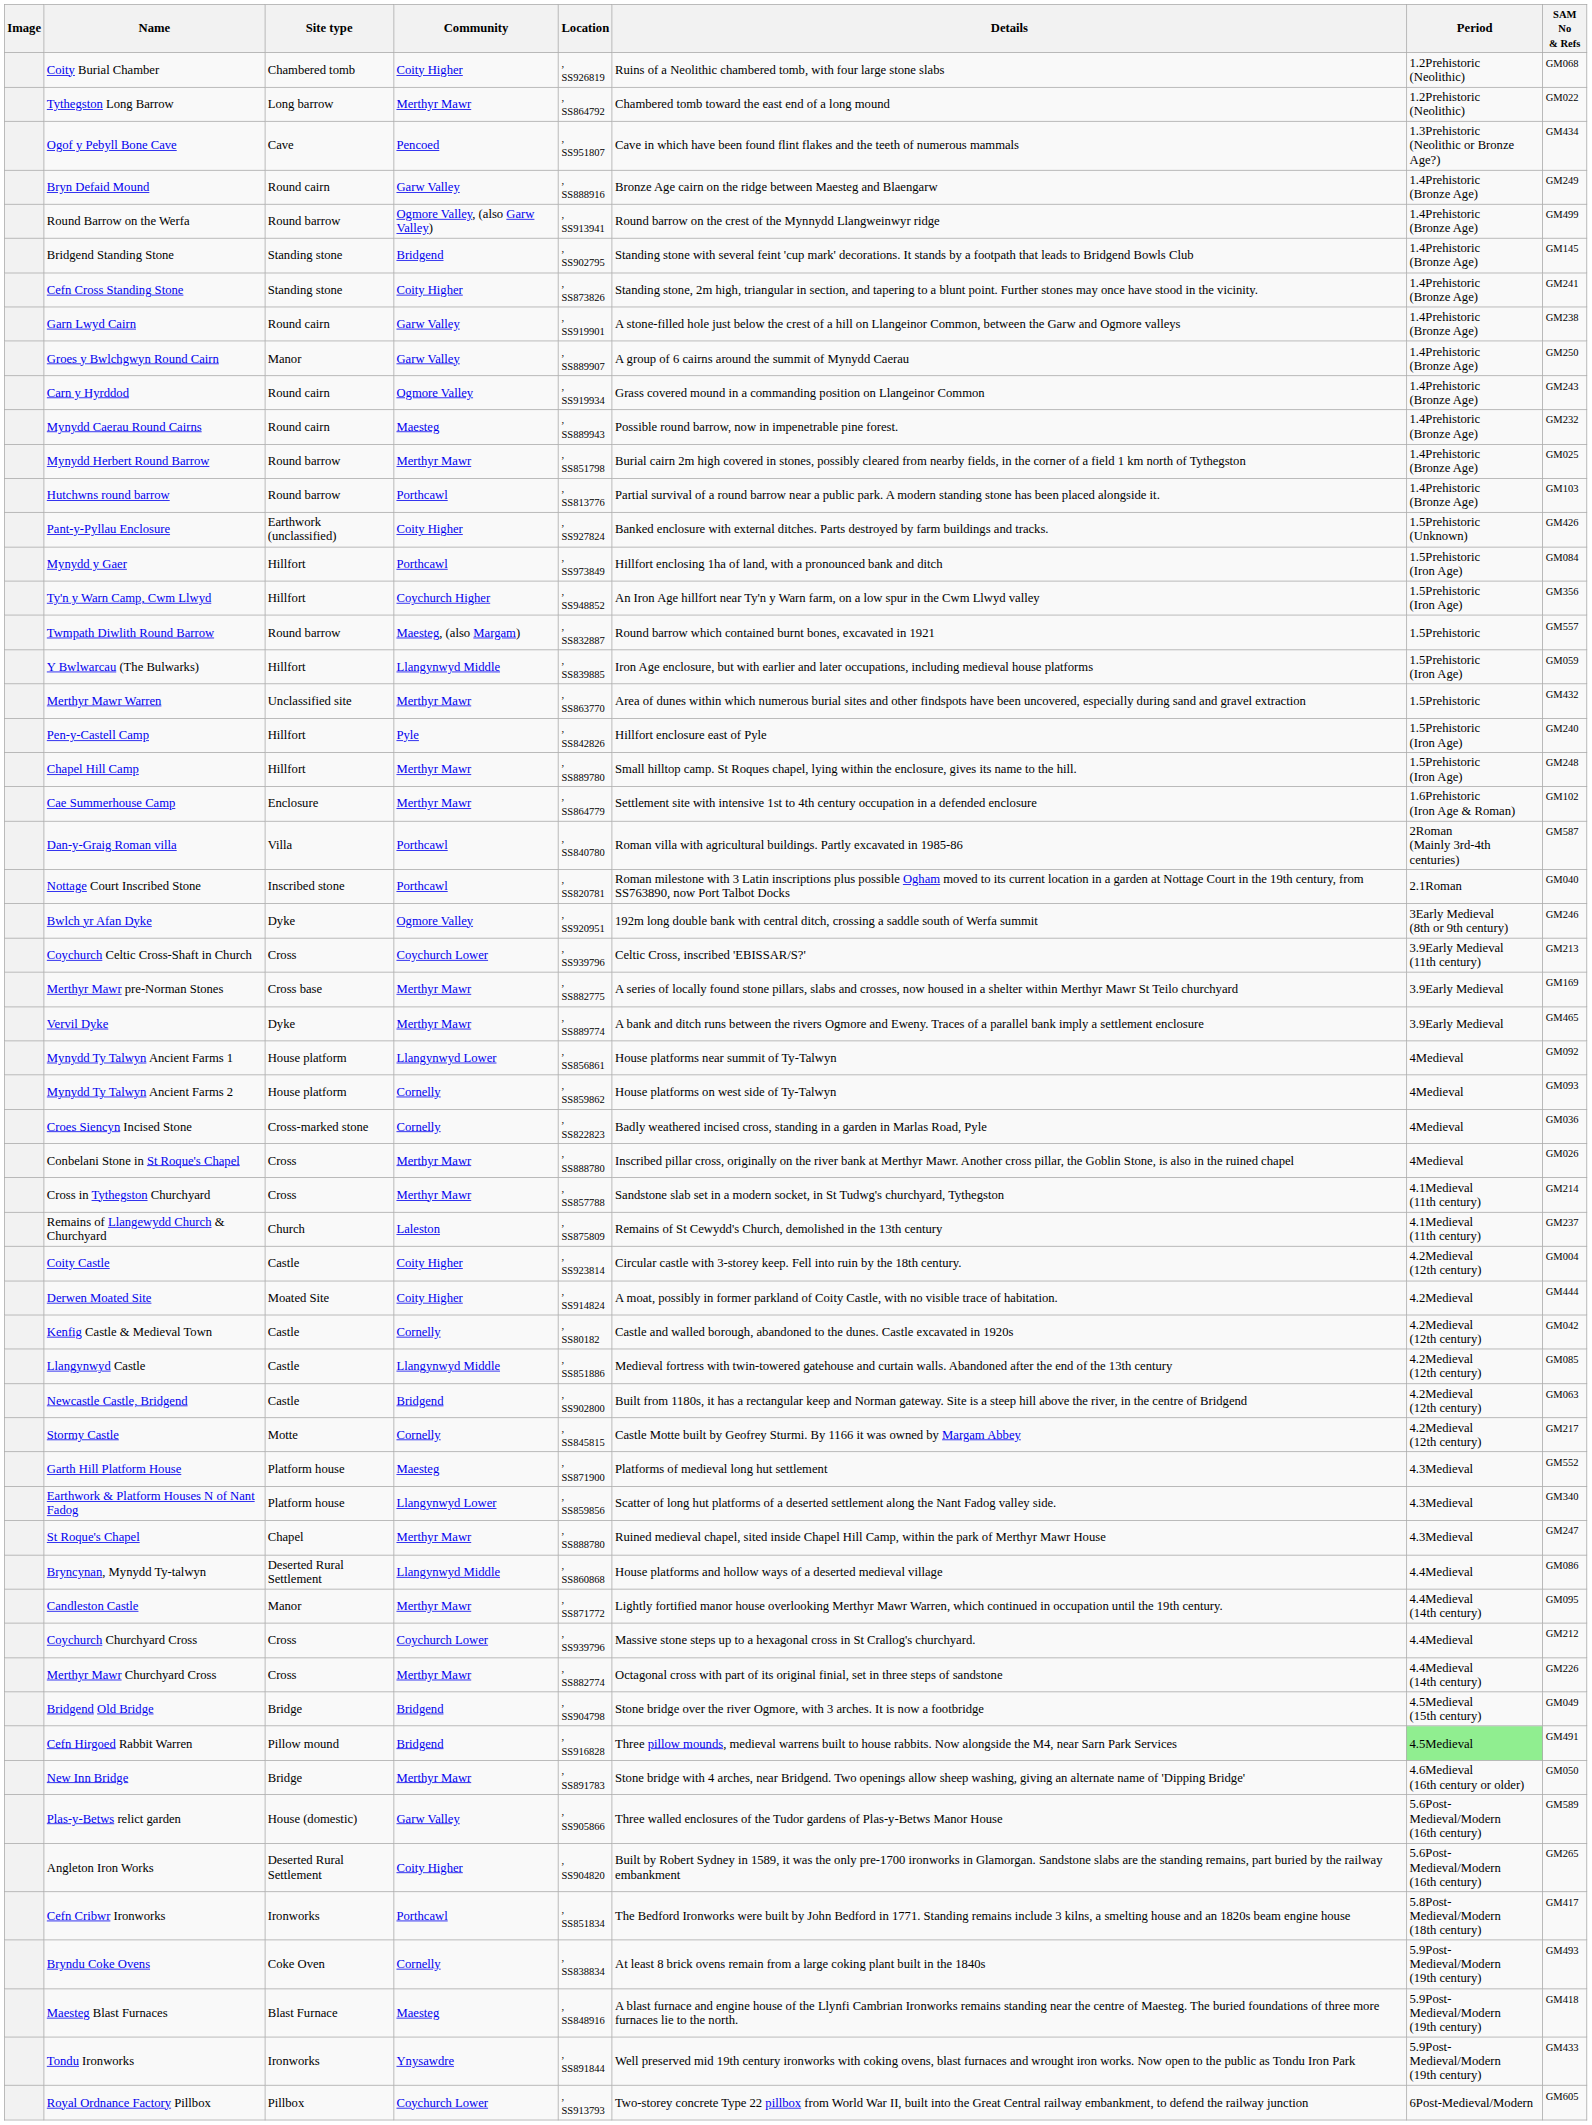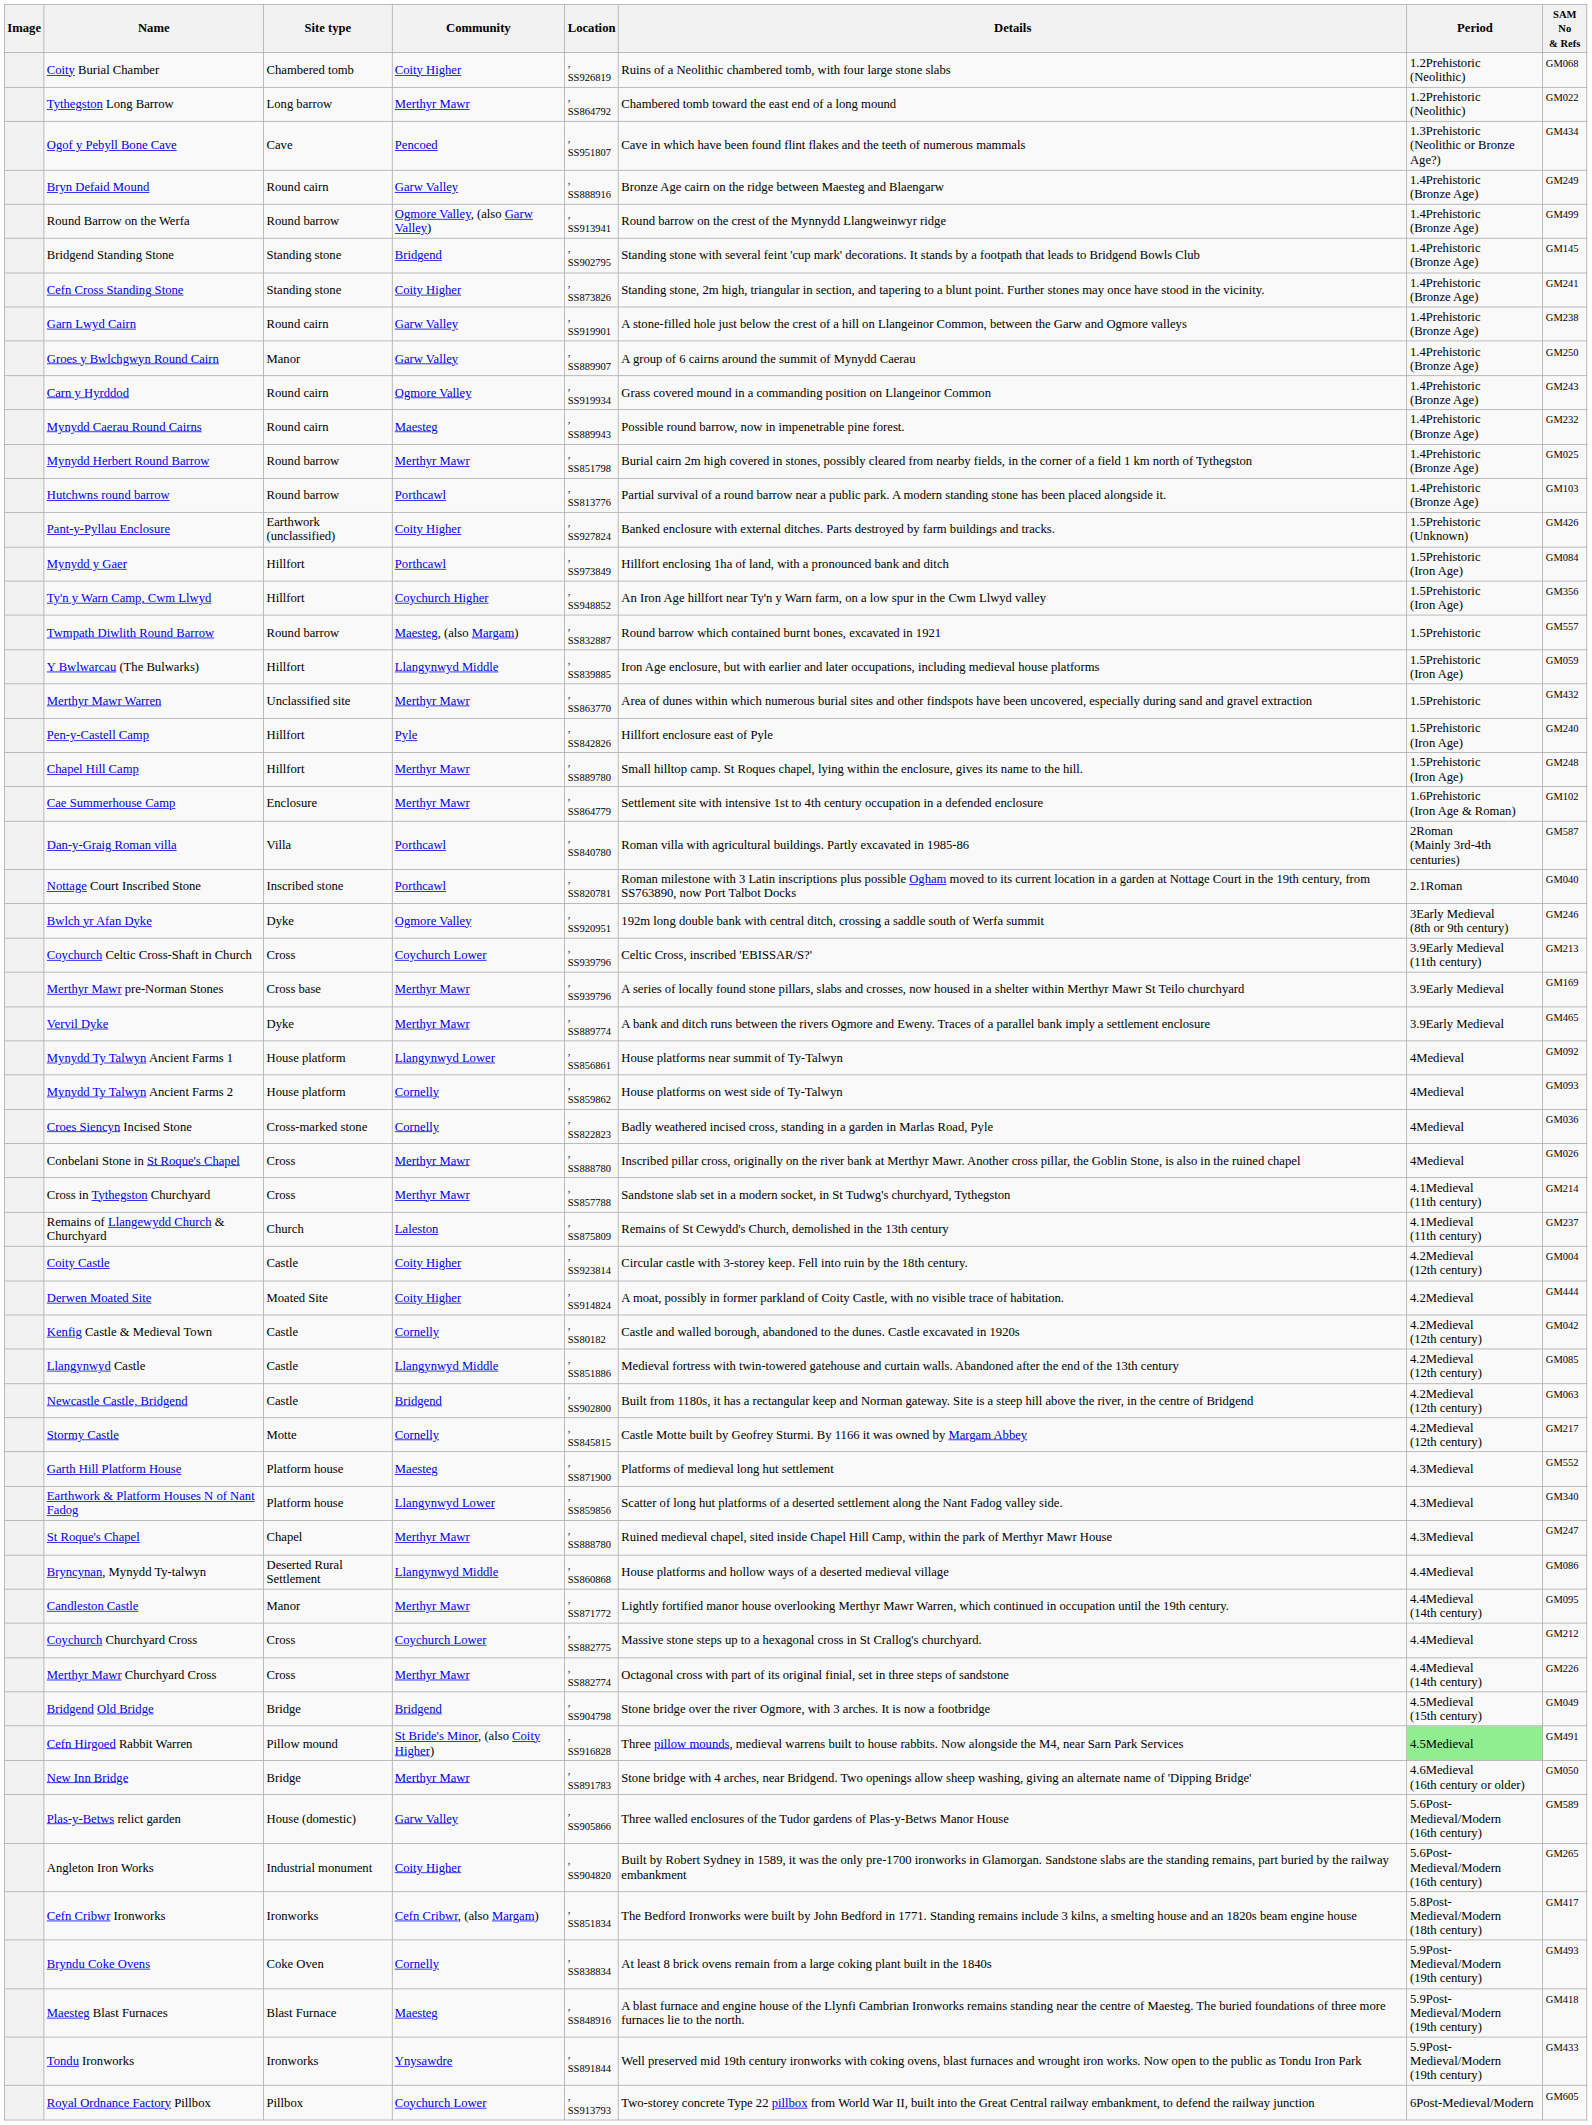Merthyr Mawr pre-Norman Stones | Location: , SS882775 -> , SS939796
Coychurch Churchyard Cross | Location: , SS939796 -> , SS882775
Cefn Hirgoed Rabbit Warren | Community: Bridgend -> St Bride's Minor, (also Coity Higher)
Angleton Iron Works | Site type: Deserted Rural Settlement -> Industrial monument
Cefn Cribwr Ironworks | Community: Porthcawl -> Cefn Cribwr, (also Margam)
